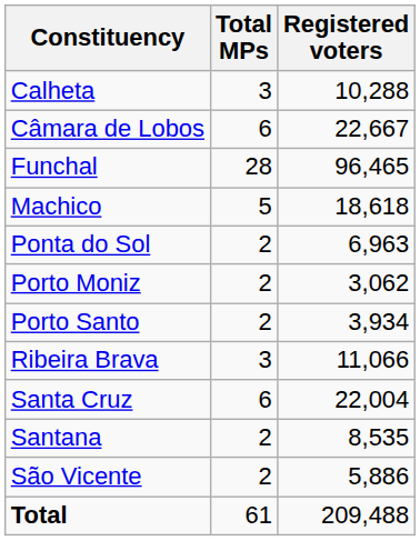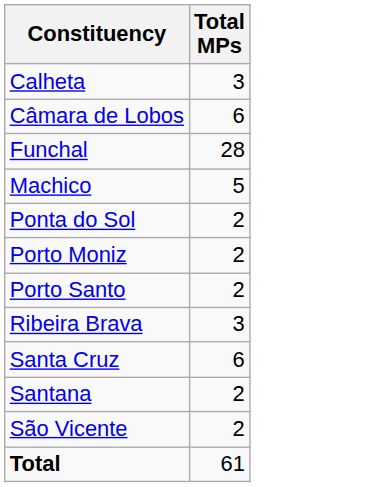- column: Registered voters | 10,288 | 22,667 | 96,465 | 18,618 | 6,963 | 3,062 | 3,934 | 11,066 | 22,004 | 8,535 | 5,886 | 209,488
